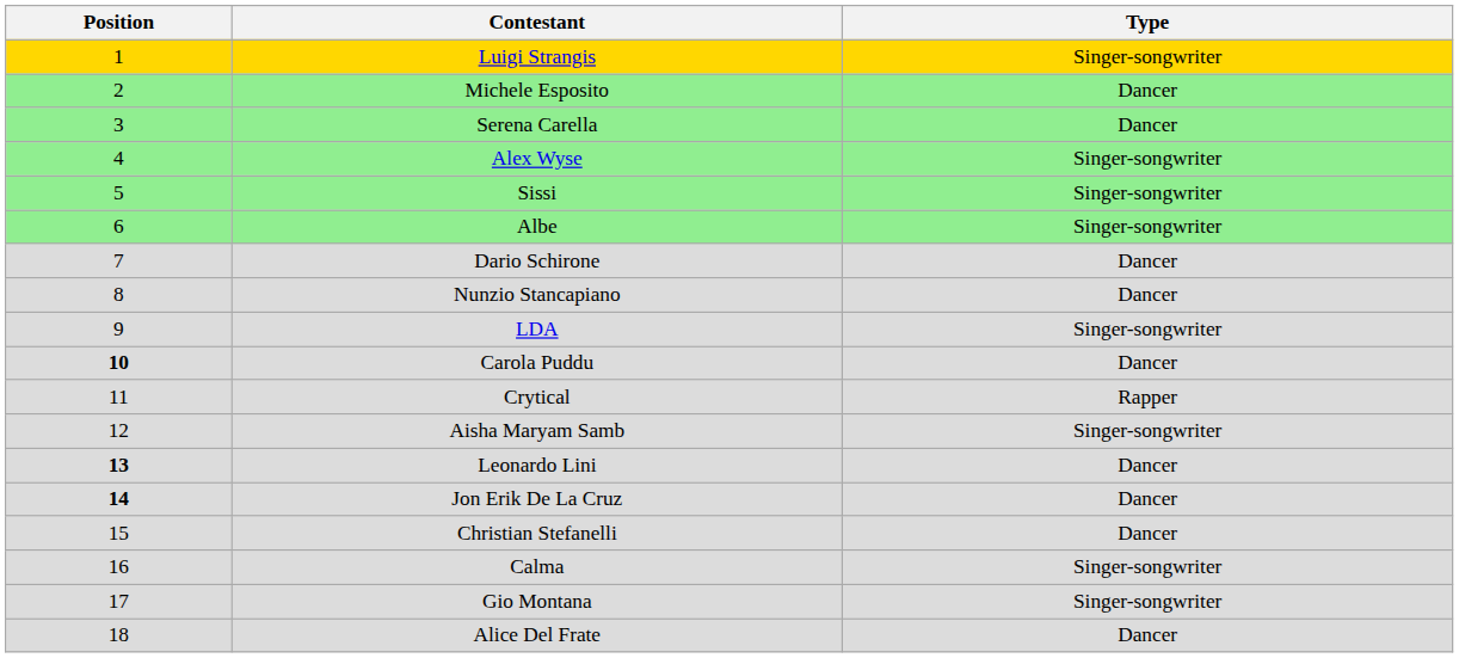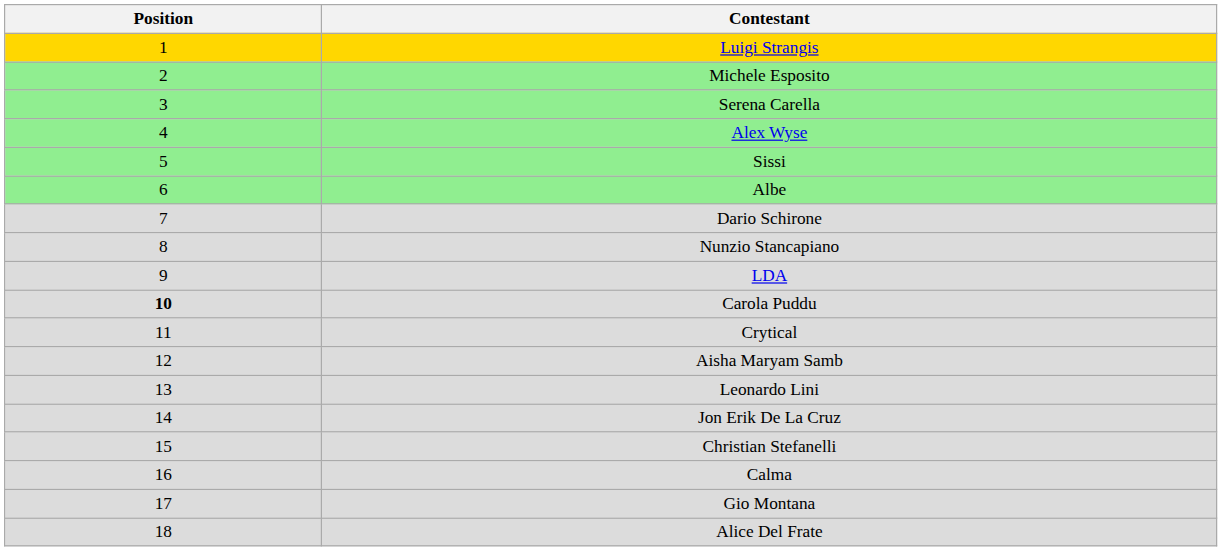- column: Type | Singer-songwriter | Dancer | Dancer | Singer-songwriter | Singer-songwriter | Singer-songwriter | Dancer | Dancer | Singer-songwriter | Dancer | Rapper | Singer-songwriter | Dancer | Dancer | Dancer | Singer-songwriter | Singer-songwriter | Dancer
Leonardo Lini | Position: bold -> normal
Jon Erik De La Cruz | Position: bold -> normal
